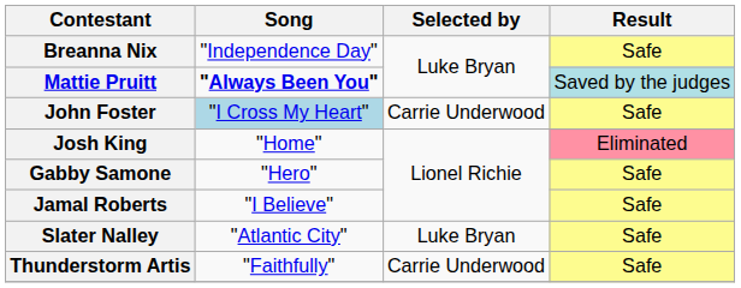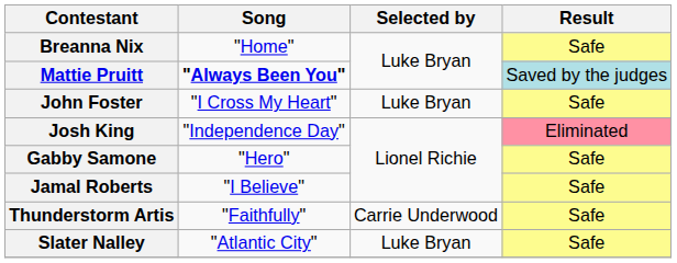Breanna Nix | Song: "Independence Day" -> "Home"
John Foster | Song: lightblue background -> no background
John Foster | Selected by: Carrie Underwood -> Luke Bryan
Josh King | Song: "Home" -> "Independence Day"
rows swapped: Thunderstorm Artis <-> Slater Nalley
